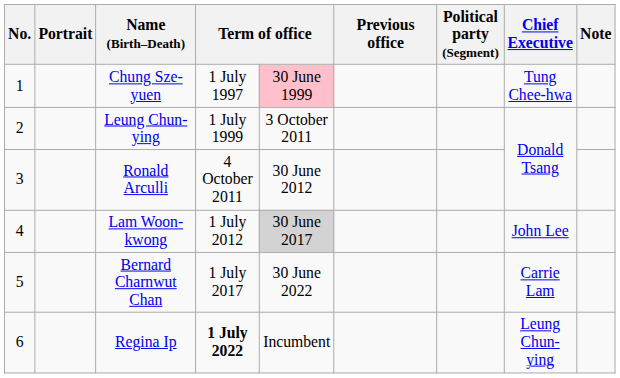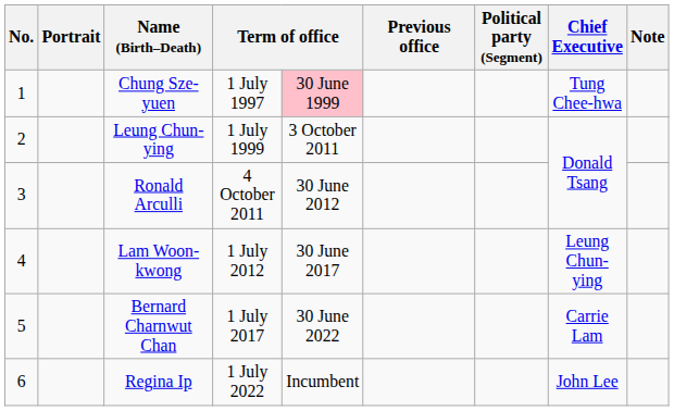4 | column 5: lightgrey background -> no background
4 | Chief Executive: John Lee -> Leung Chun-ying
6 | column 4: bold -> normal
6 | Chief Executive: Leung Chun-ying -> John Lee
